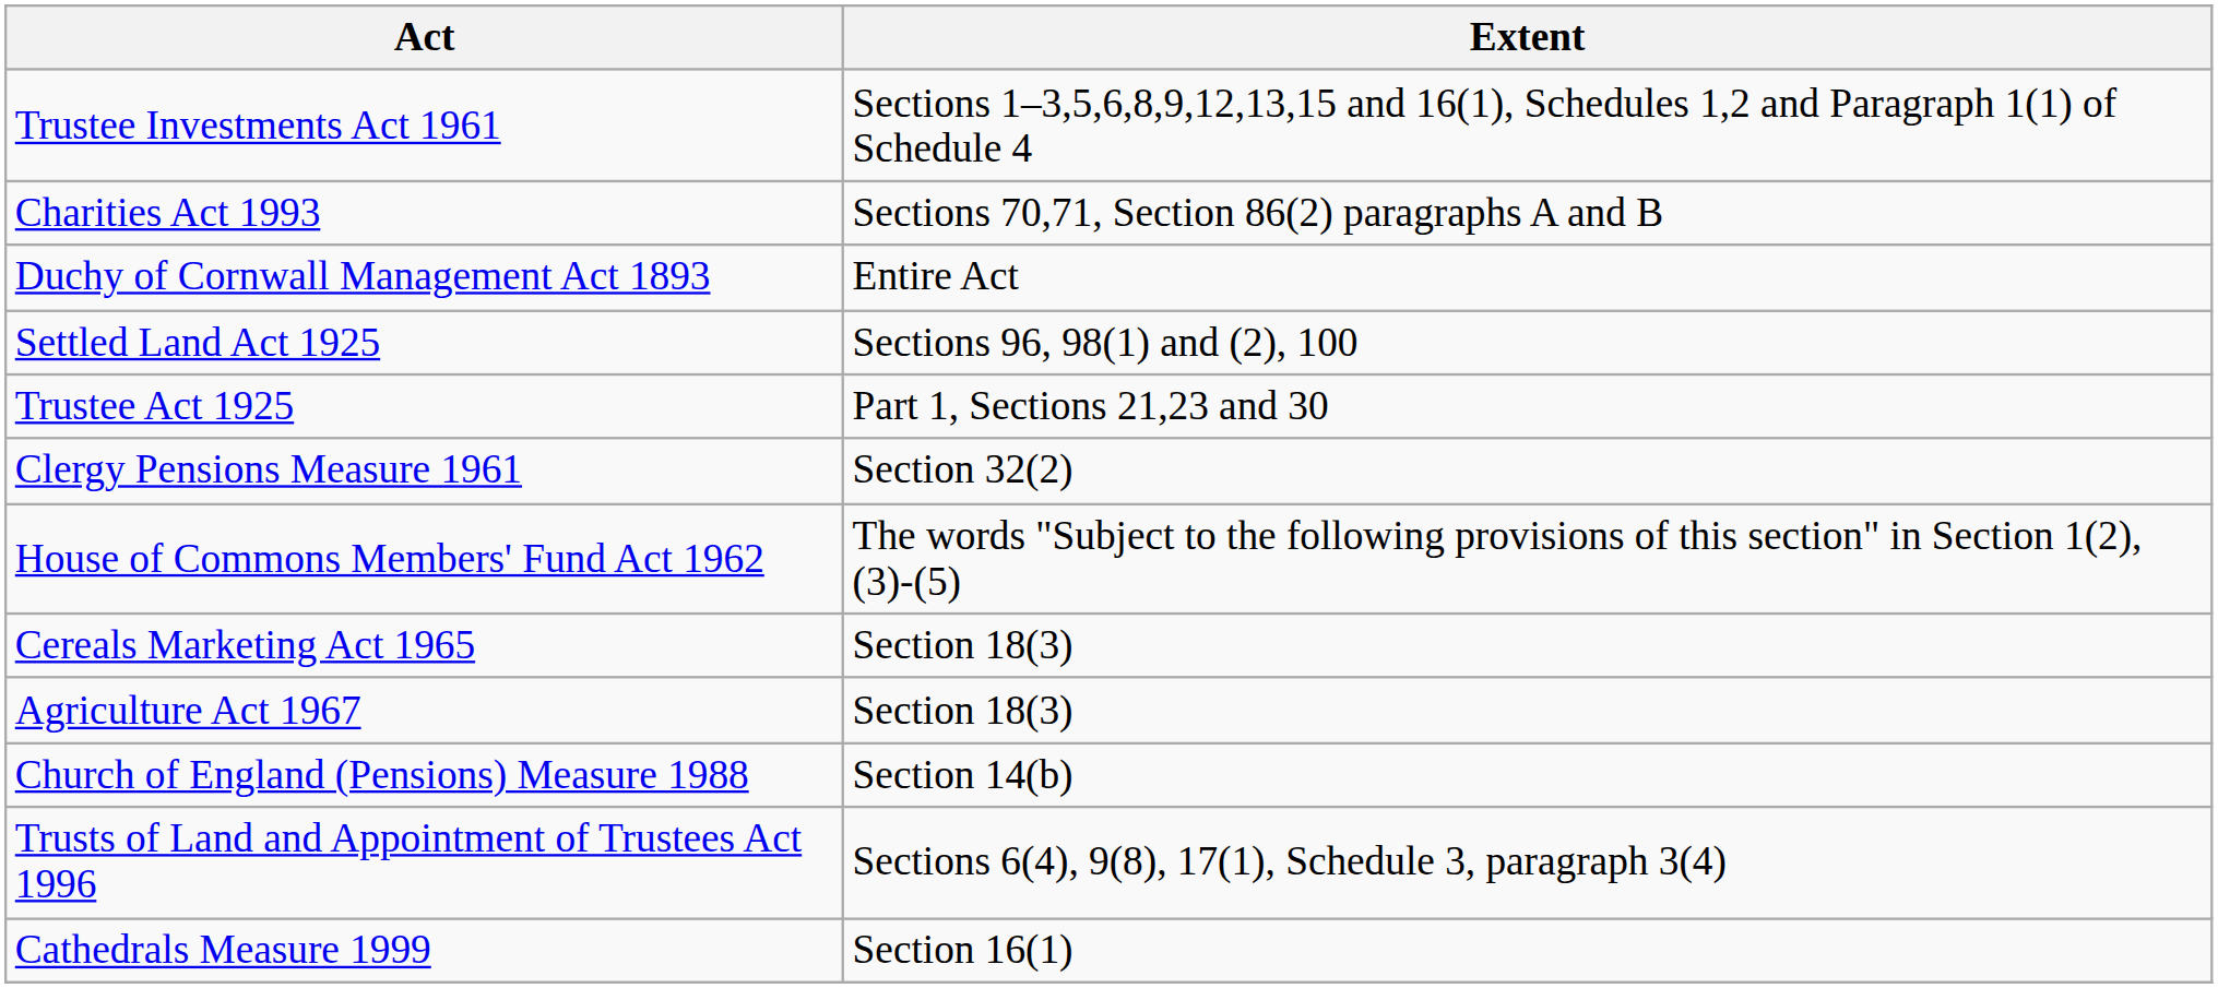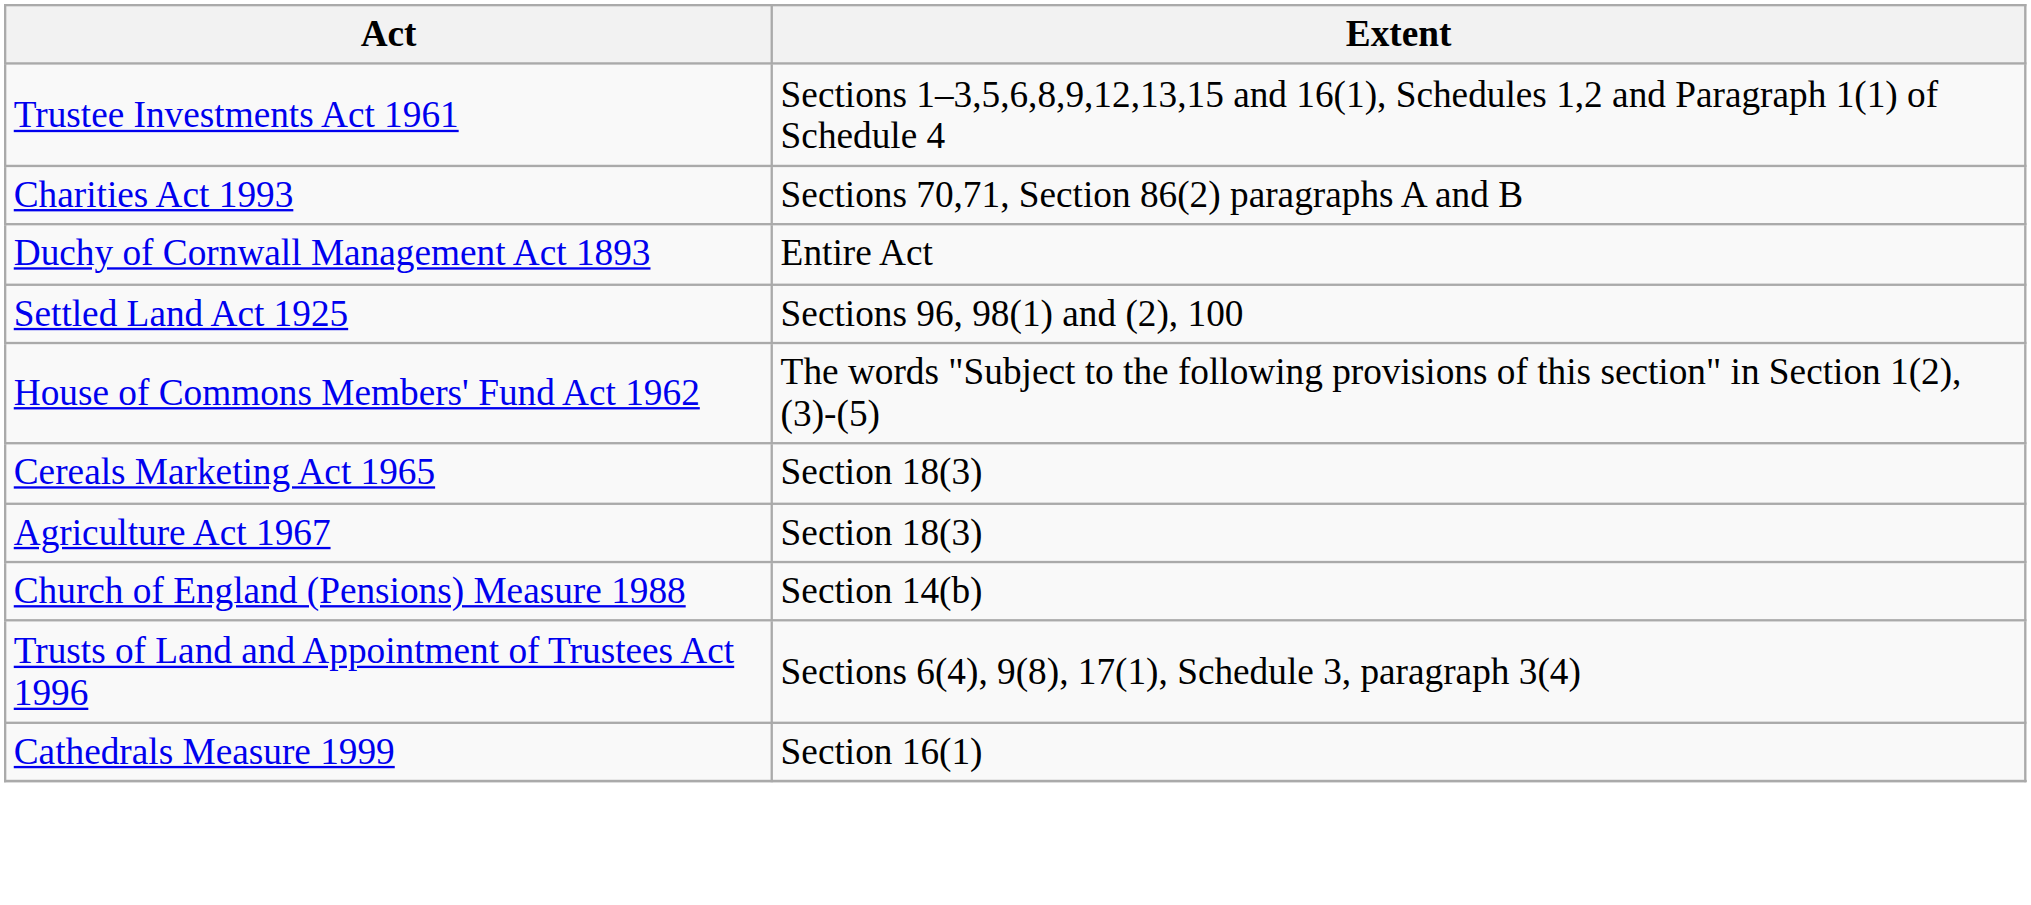- row: Trustee Act 1925 | Part 1, Sections 21,23 and 30
- row: Clergy Pensions Measure 1961 | Section 32(2)
